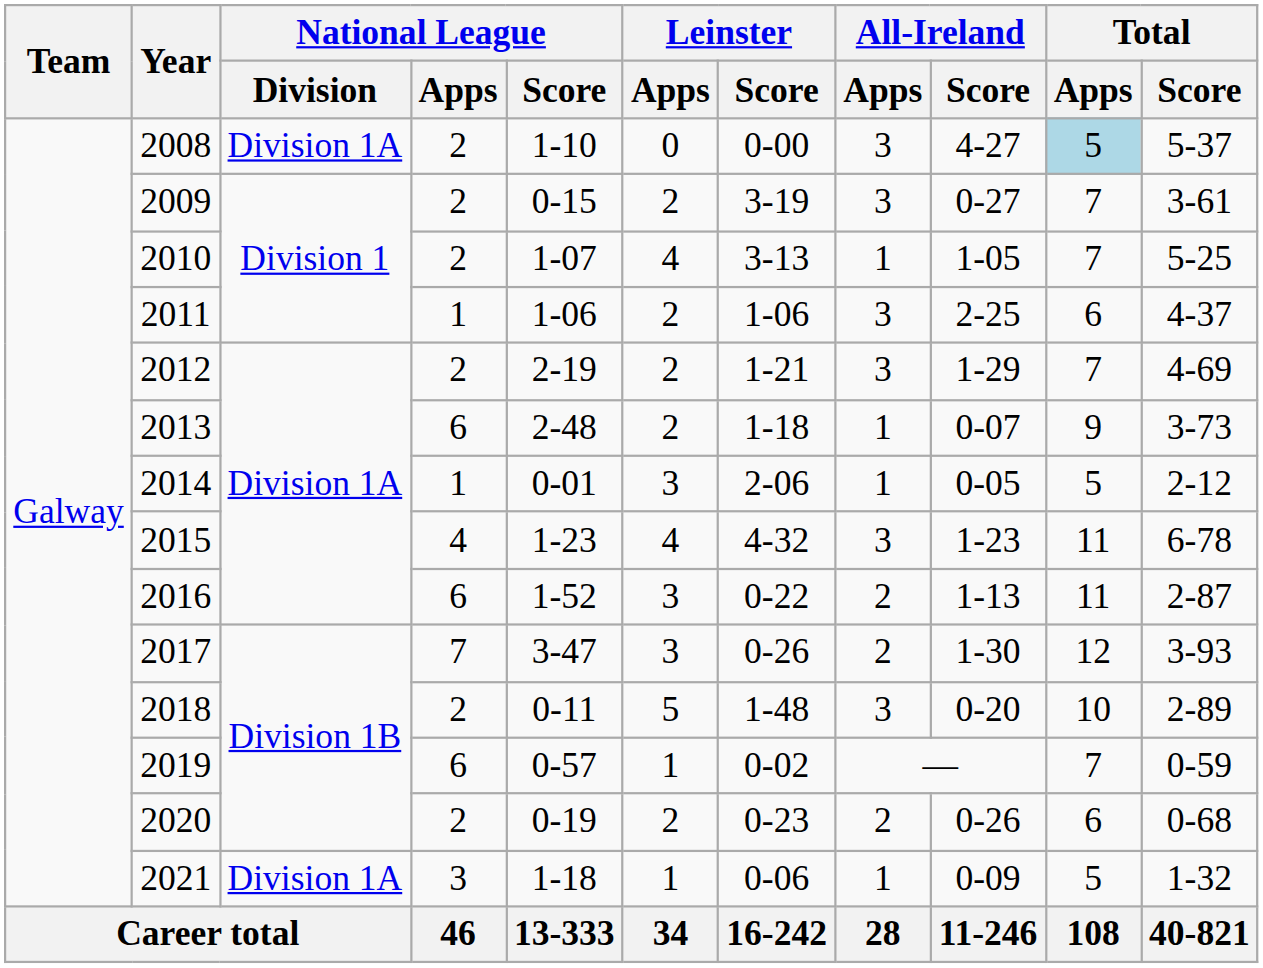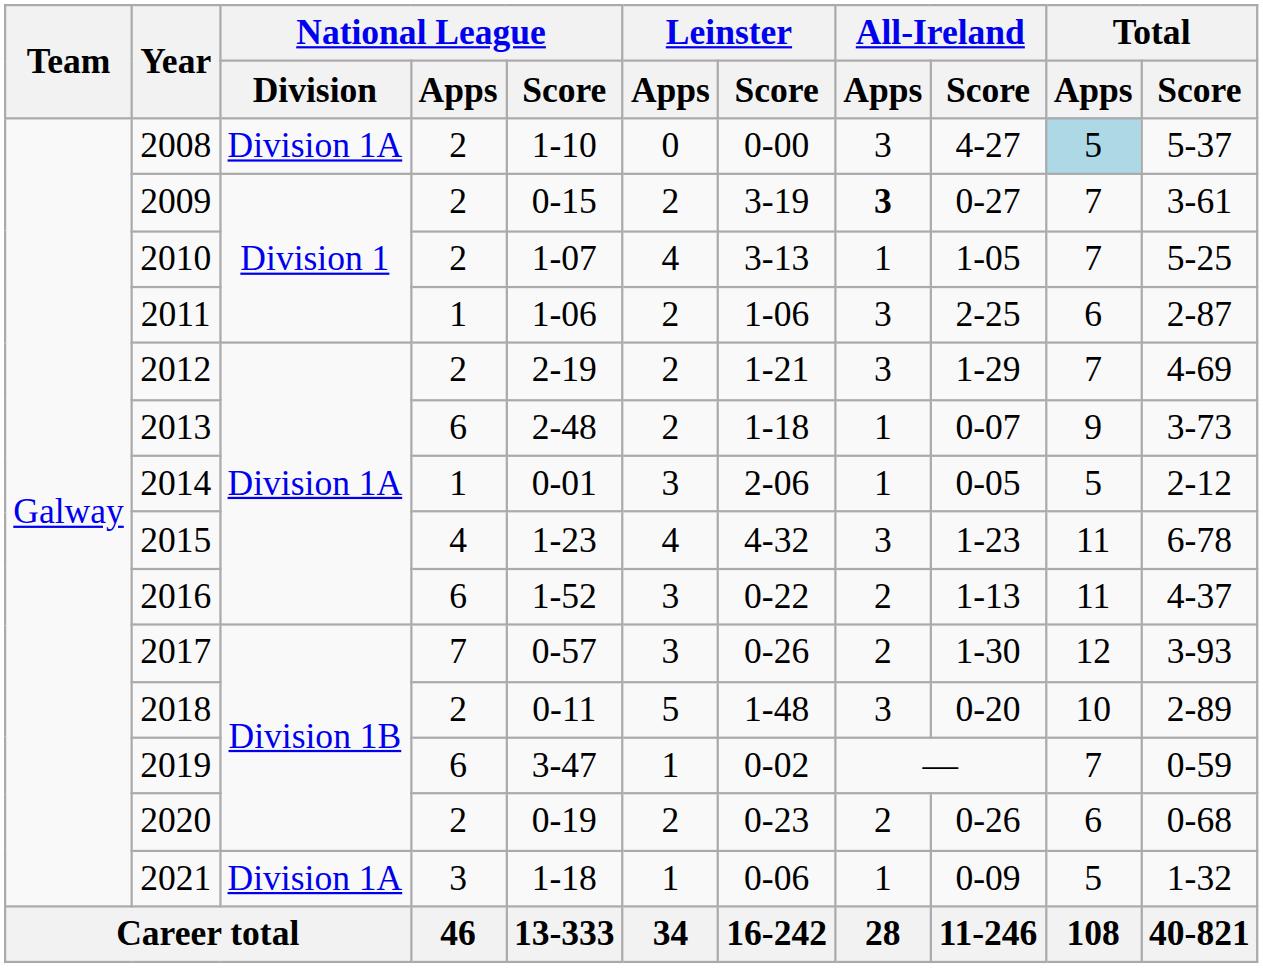2009 | All-Ireland / Apps: normal -> bold
2011 | Total / Score: 4-37 -> 2-87
2016 | Total / Score: 2-87 -> 4-37
2017 | National League / Score: 3-47 -> 0-57
2019 | National League / Score: 0-57 -> 3-47
